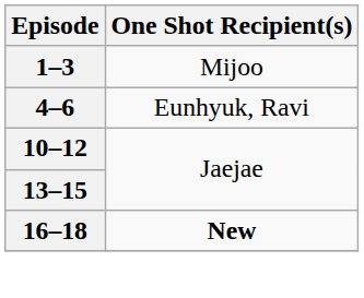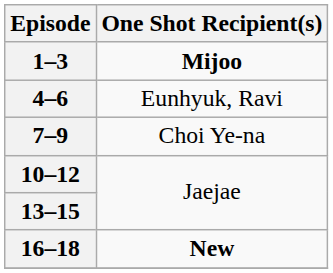1–3 | One Shot Recipient(s): normal -> bold
+ row: 7–9 | Choi Ye-na
